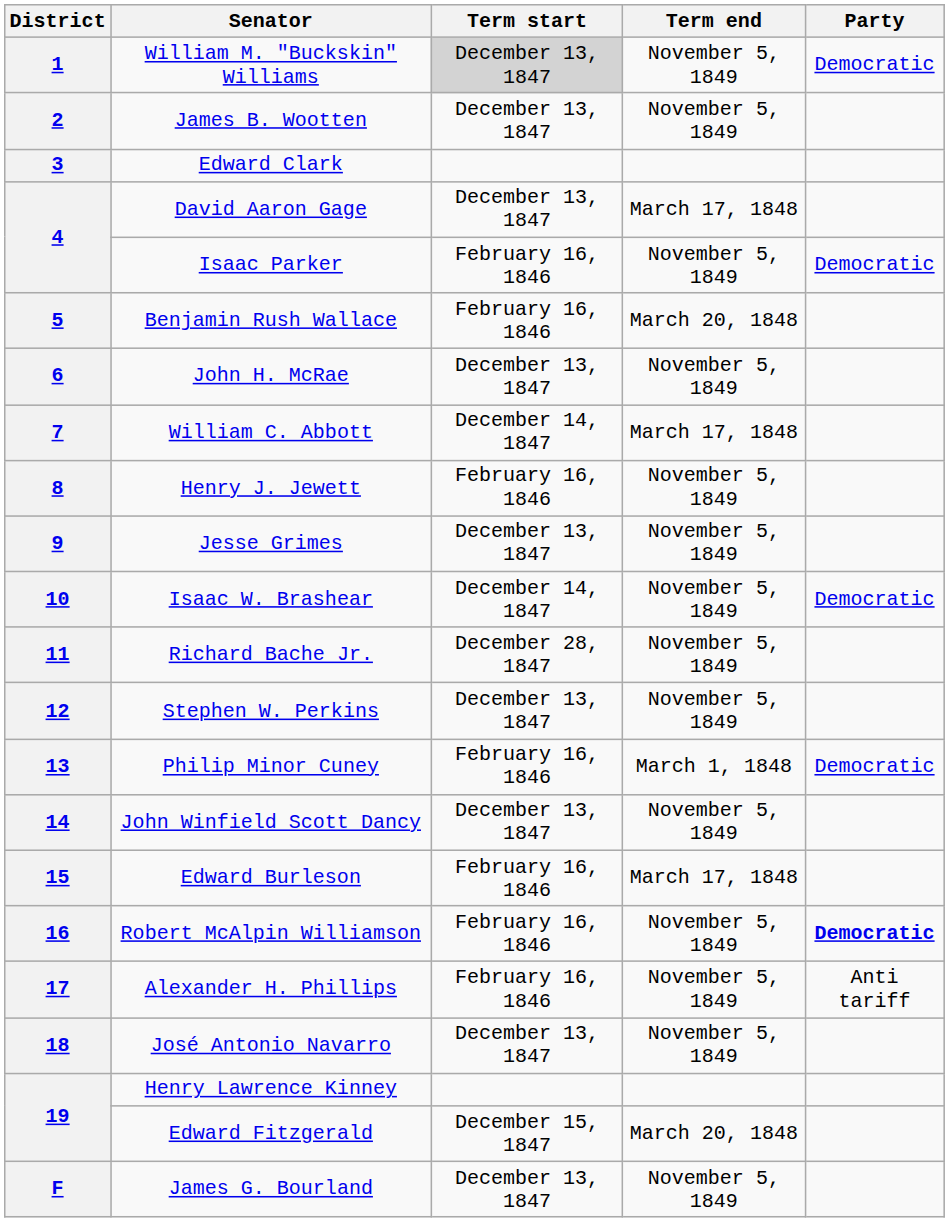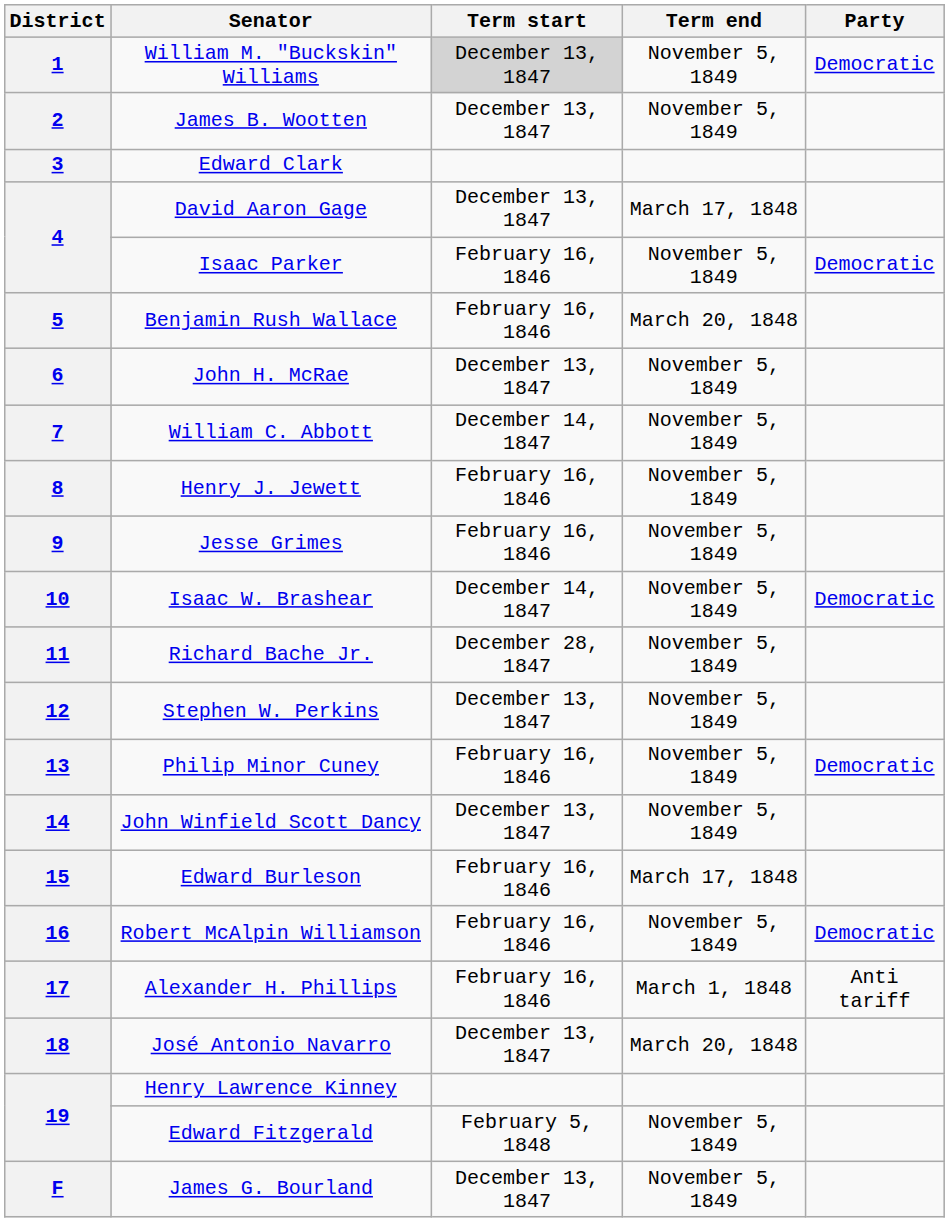7 | Term end: March 17, 1848 -> November 5, 1849
9 | Term start: December 13, 1847 -> February 16, 1846
13 | Term end: March 1, 1848 -> November 5, 1849
16 | Party: bold -> normal
17 | Term end: November 5, 1849 -> March 1, 1848
18 | Term end: November 5, 1849 -> March 20, 1848
19 / Edward Fitzgerald | Term start: December 15, 1847 -> February 5, 1848
19 / Edward Fitzgerald | Term end: March 20, 1848 -> November 5, 1849
